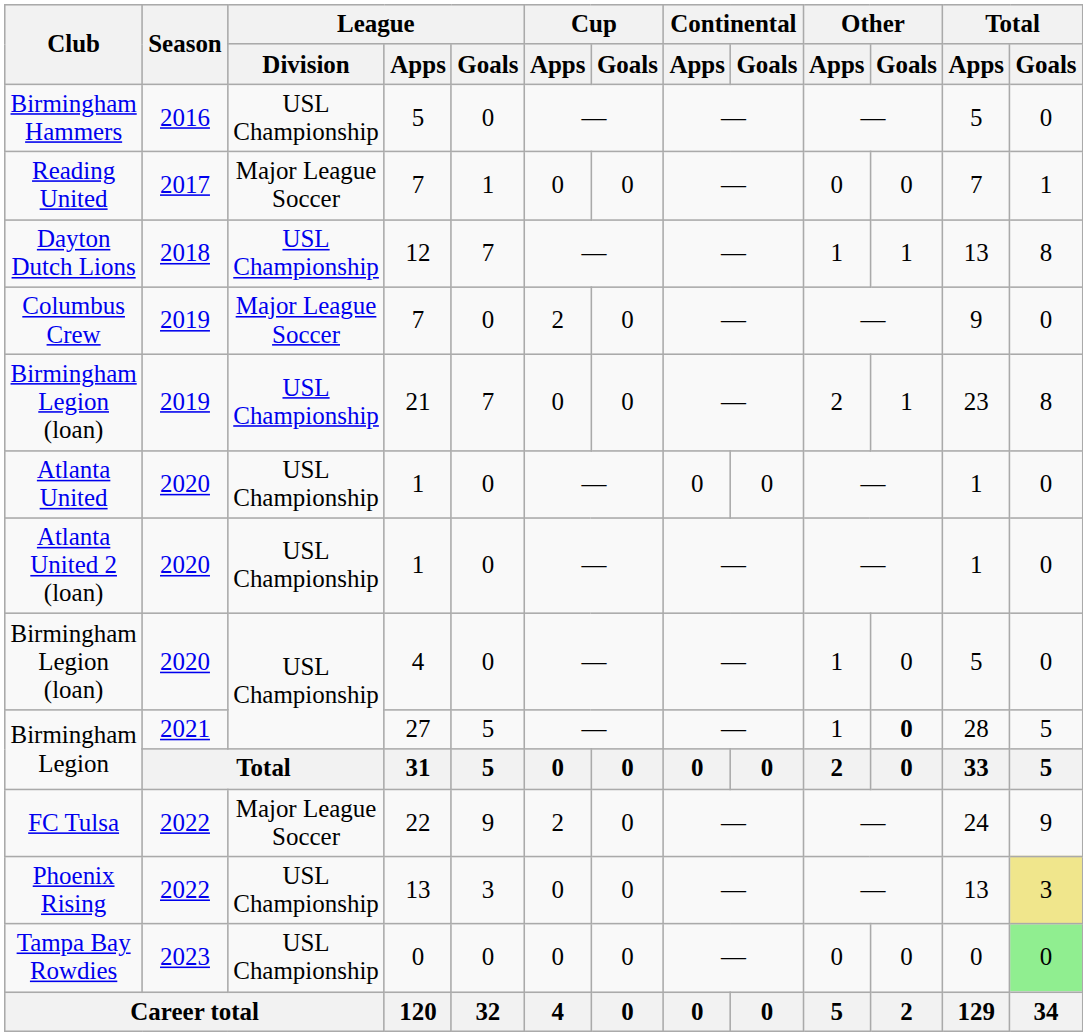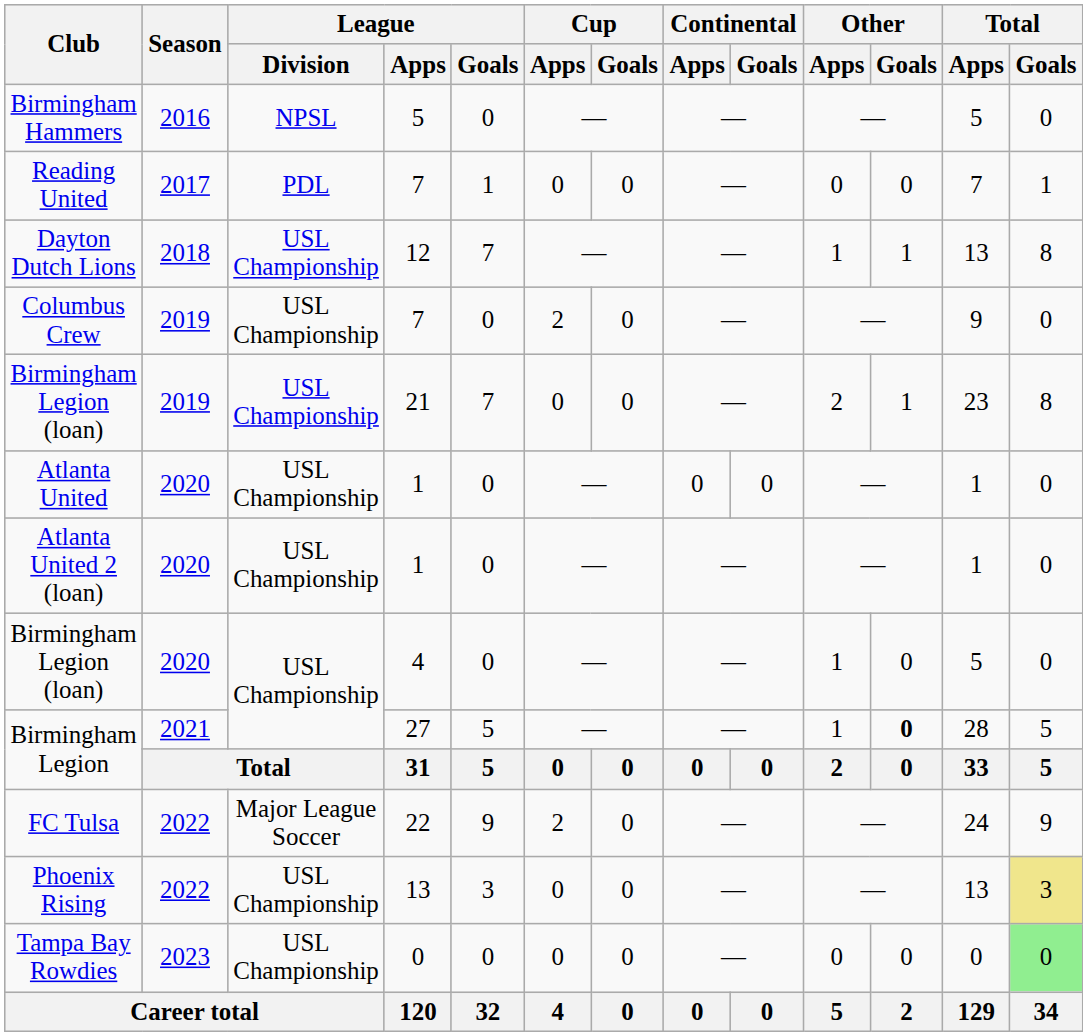Birmingham Hammers | League / Division: USL Championship -> NPSL
Reading United | League / Division: Major League Soccer -> PDL
Columbus Crew | League / Division: Major League Soccer -> USL Championship
